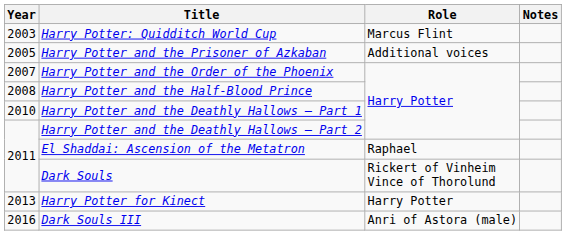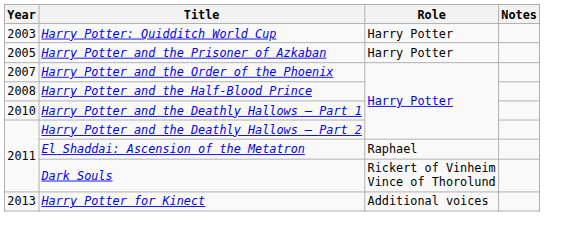Harry Potter: Quidditch World Cup | Role: Marcus Flint -> Harry Potter
Harry Potter and the Prisoner of Azkaban | Role: Additional voices -> Harry Potter
Harry Potter for Kinect | Role: Harry Potter -> Additional voices
- row: 2016 | Dark Souls III | Anri of Astora (male)
